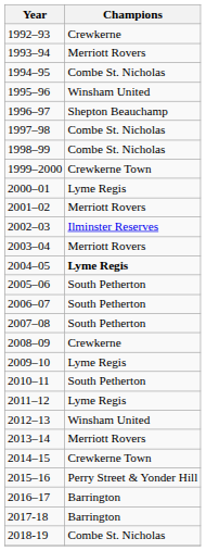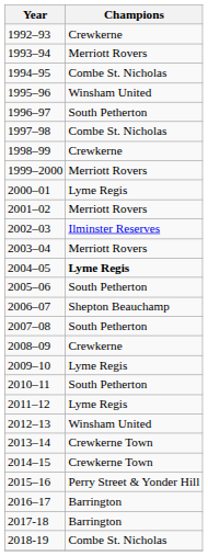1996–97 | Champions: Shepton Beauchamp -> South Petherton
1998–99 | Champions: Combe St. Nicholas -> Crewkerne
1999–2000 | Champions: Crewkerne Town -> Merriott Rovers
2006–07 | Champions: South Petherton -> Shepton Beauchamp
2013–14 | Champions: Merriott Rovers -> Crewkerne Town
